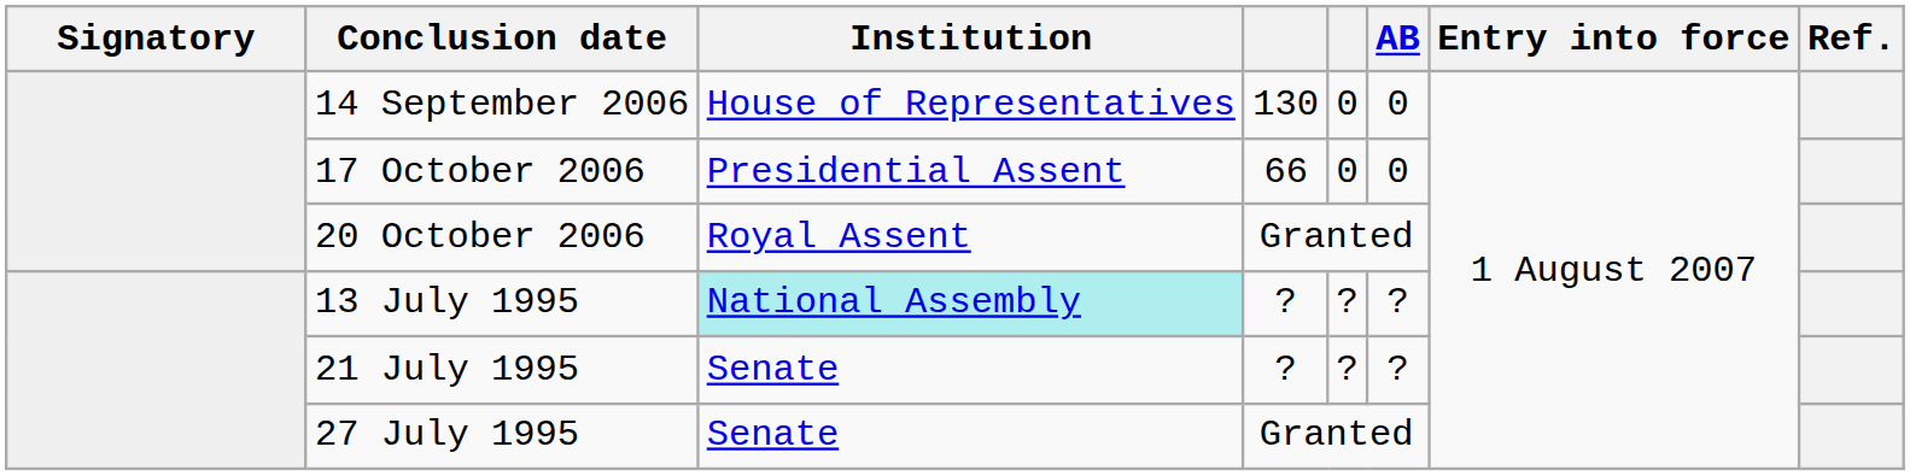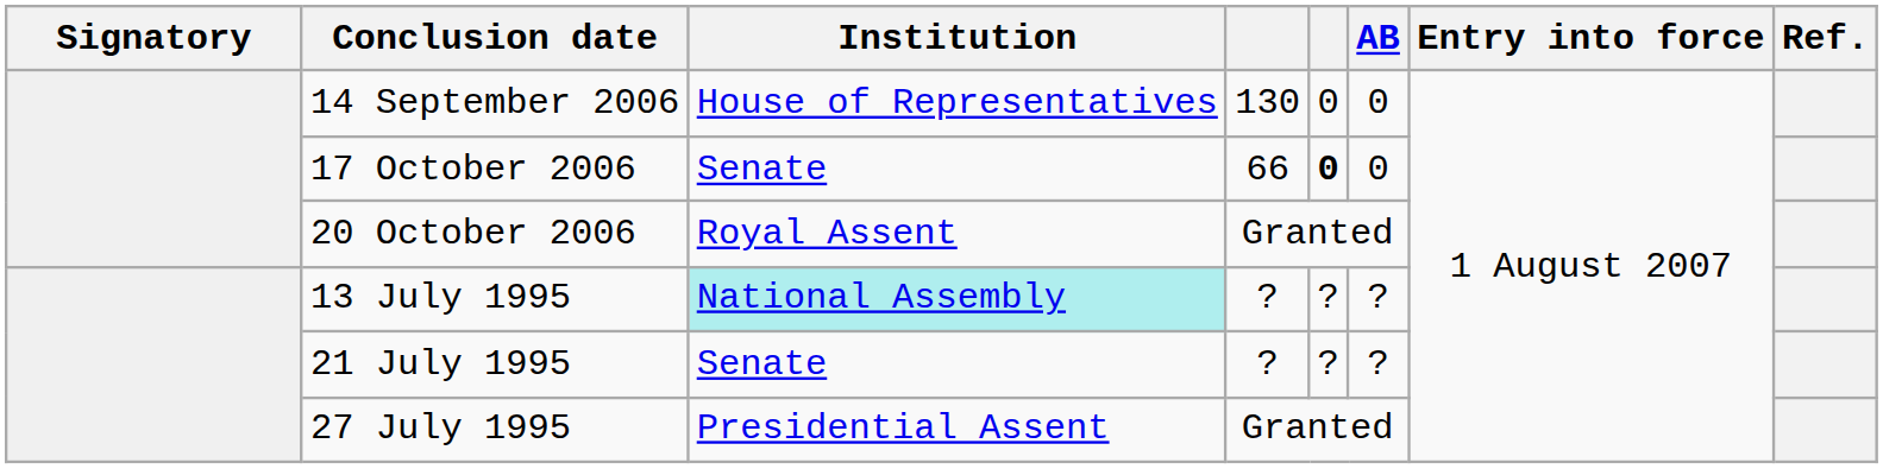17 October 2006 | Institution: Presidential Assent -> Senate
17 October 2006 | column 5: normal -> bold
27 July 1995 | Institution: Senate -> Presidential Assent
